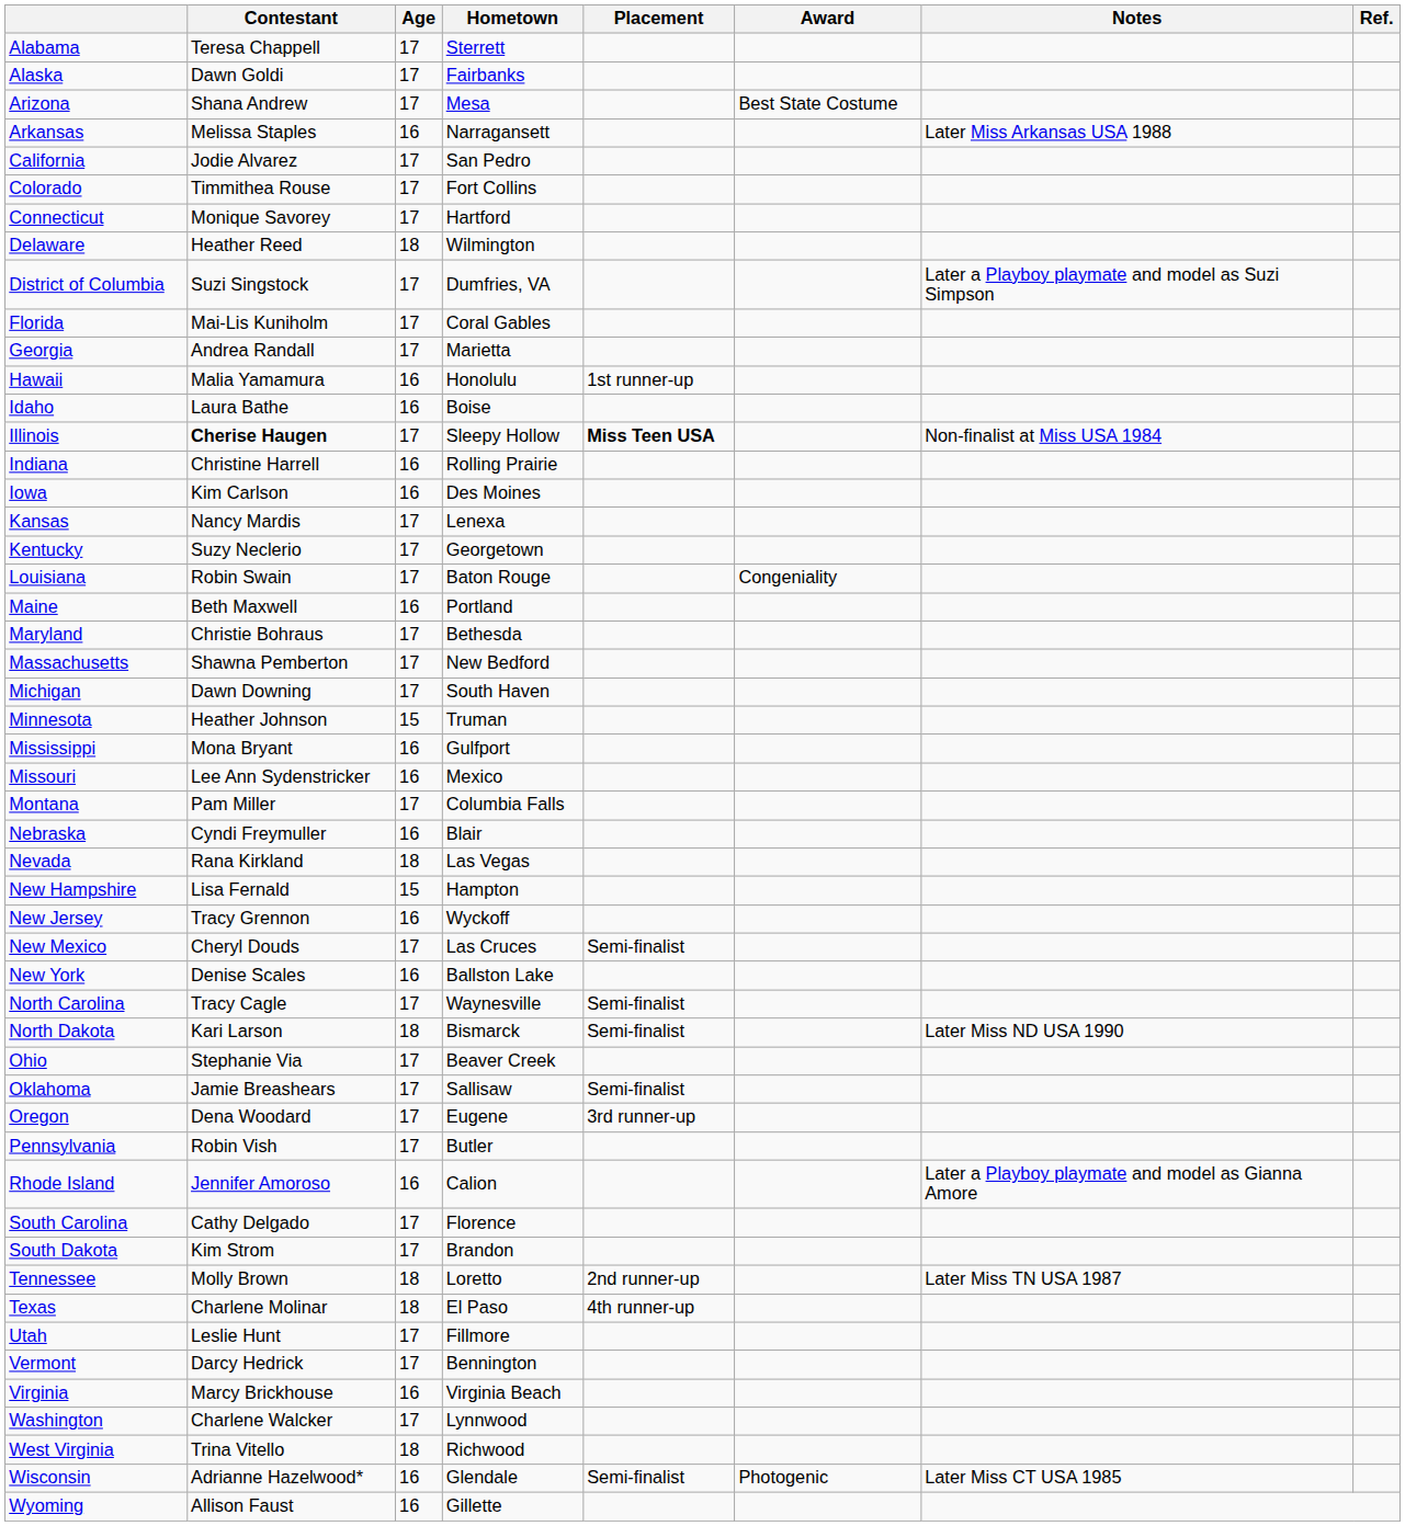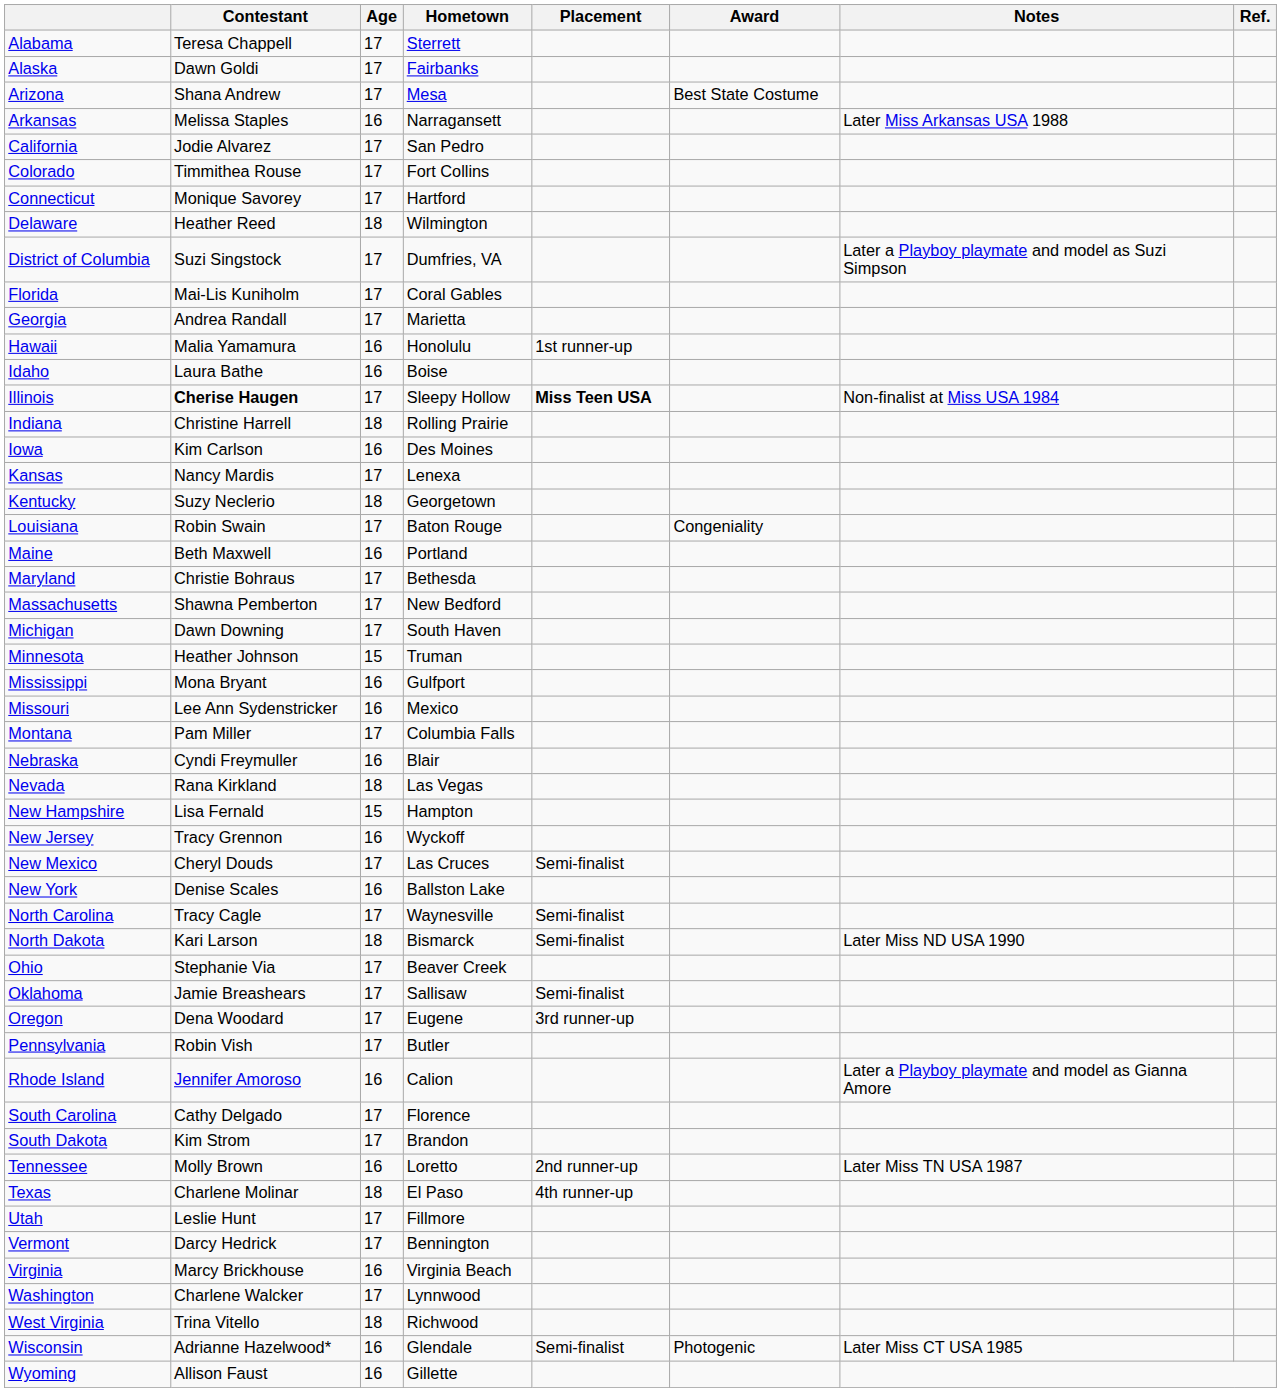Indiana | Age: 16 -> 18
Kentucky | Age: 17 -> 18
Tennessee | Age: 18 -> 16
